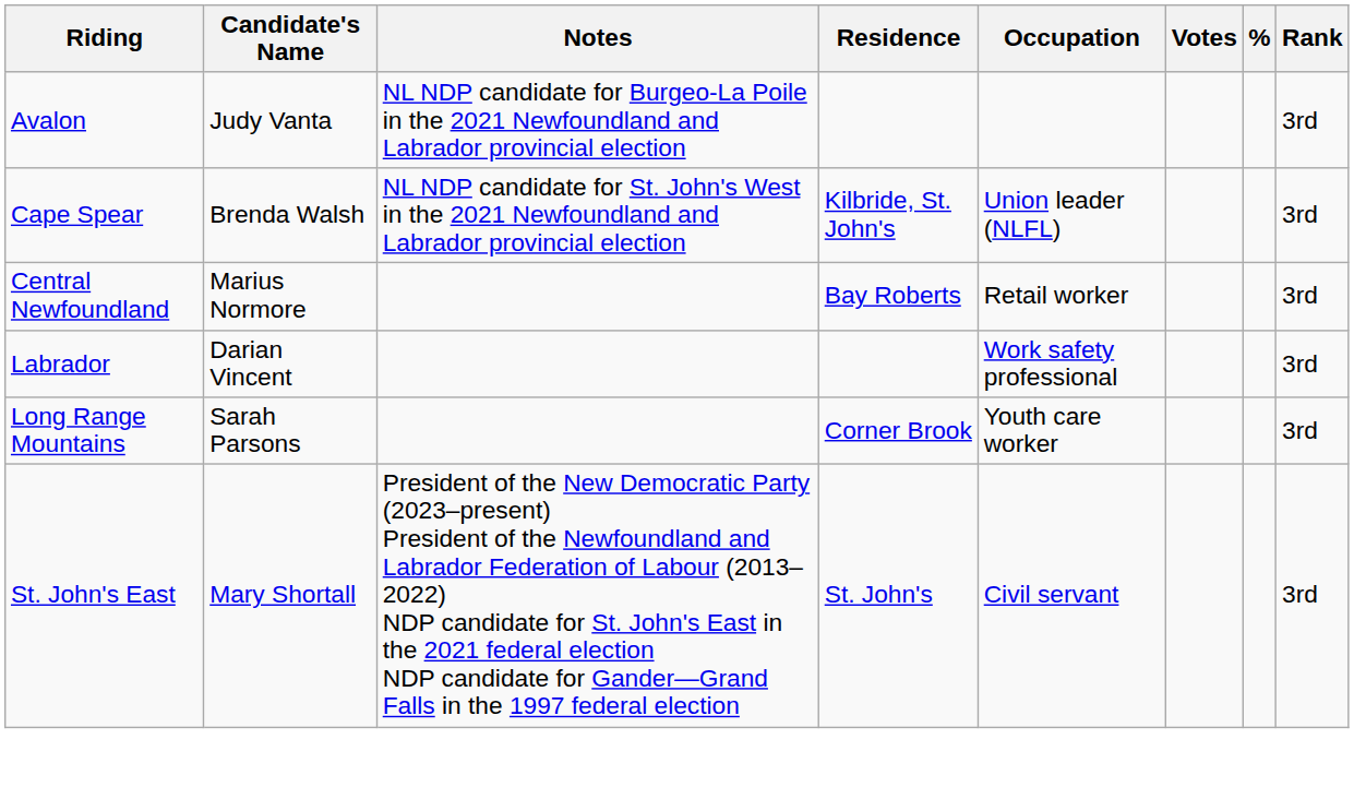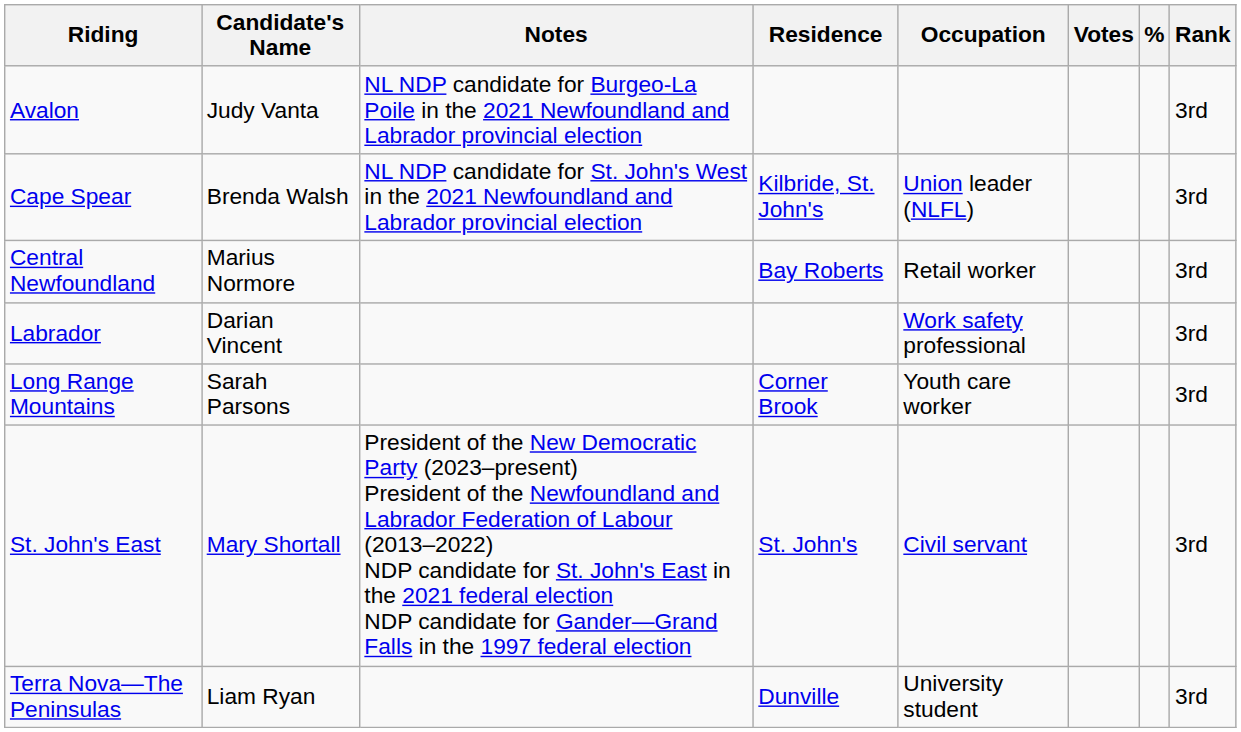+ row: Terra Nova—The Peninsulas | Liam Ryan | Dunville | University student | 3rd
